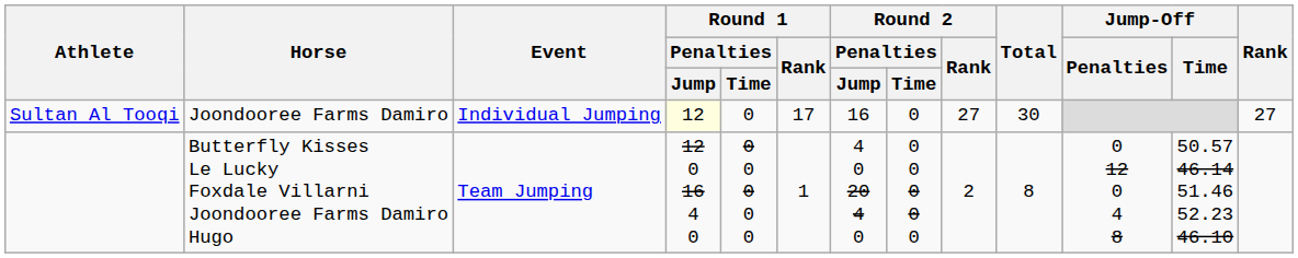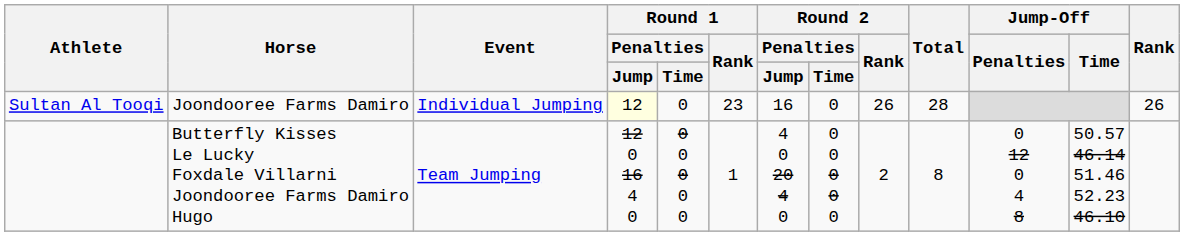Sultan Al Tooqi | Round 1 / Rank: 17 -> 23
Sultan Al Tooqi | Round 2 / Rank: 27 -> 26
Sultan Al Tooqi | Total: 30 -> 28
Sultan Al Tooqi | Rank: 27 -> 26
